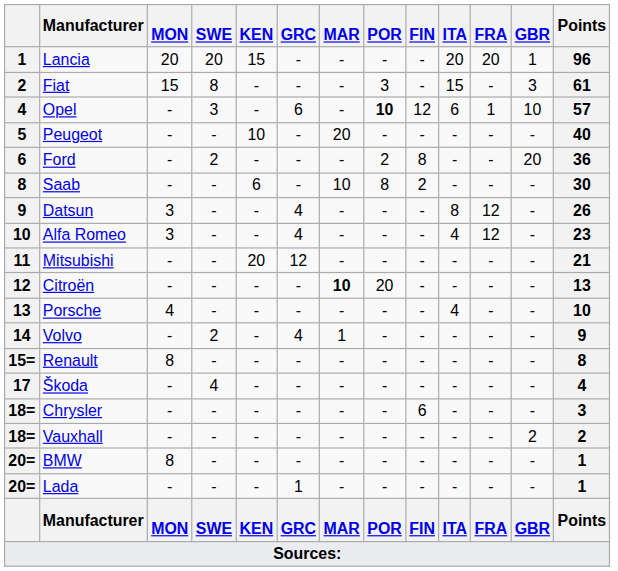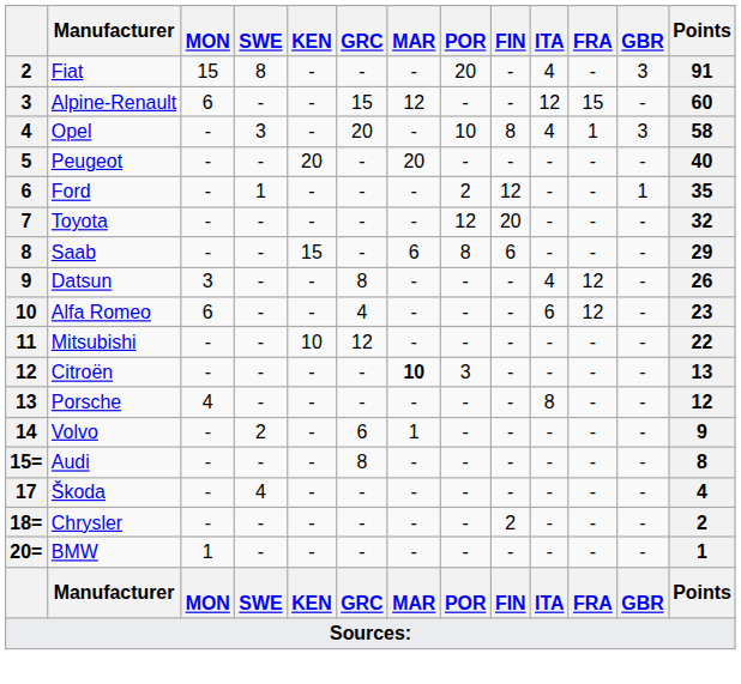- row: 1 | Lancia | 20 | 20 | 15 | - | - | - | - | 20 | 20 | 1 | 96
Fiat | POR: 3 -> 20
Fiat | ITA: 15 -> 4
Fiat | Points: 61 -> 91
+ row: 3 | Alpine-Renault | 6 | - | - | 15 | 12 | - | - | 12 | 15 | - | 60
Opel | GRC: 6 -> 20
Opel | POR: bold -> normal
Opel | FIN: 12 -> 8
Opel | ITA: 6 -> 4
Opel | GBR: 10 -> 3
Opel | Points: 57 -> 58
Peugeot | KEN: 10 -> 20
Ford | SWE: 2 -> 1
Ford | FIN: 8 -> 12
Ford | GBR: 20 -> 1
Ford | Points: 36 -> 35
+ row: 7 | Toyota | - | - | - | - | - | 12 | 20 | - | - | - | 32
Saab | KEN: 6 -> 15
Saab | MAR: 10 -> 6
Saab | FIN: 2 -> 6
Saab | Points: 30 -> 29
Datsun | GRC: 4 -> 8
Datsun | ITA: 8 -> 4
Alfa Romeo | MON: 3 -> 6
Alfa Romeo | ITA: 4 -> 6
Mitsubishi | KEN: 20 -> 10
Mitsubishi | Points: 21 -> 22
Citroën | POR: 20 -> 3
Porsche | ITA: 4 -> 8
Porsche | Points: 10 -> 12
Volvo | GRC: 4 -> 6
- row: 15= | Renault | 8 | - | - | - | - | - | - | - | - | - | 8
+ row: 15= | Audi | - | - | - | 8 | - | - | - | - | - | - | 8
Chrysler | FIN: 6 -> 2
Chrysler | Points: 3 -> 2
- row: 18= | Vauxhall | - | - | - | - | - | - | - | - | - | 2 | 2
BMW | MON: 8 -> 1
- row: 20= | Lada | - | - | - | 1 | - | - | - | - | - | - | 1
